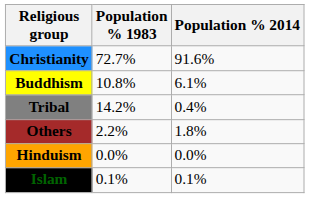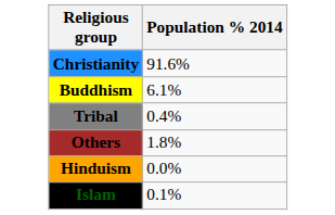- column: Population % 1983 | 72.7% | 10.8% | 14.2% | 2.2% | 0.0% | 0.1%
